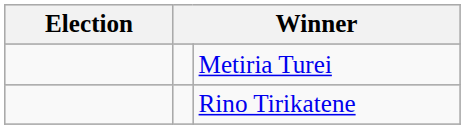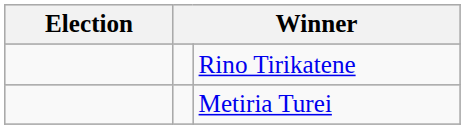rows swapped: Metiria Turei <-> Rino Tirikatene
